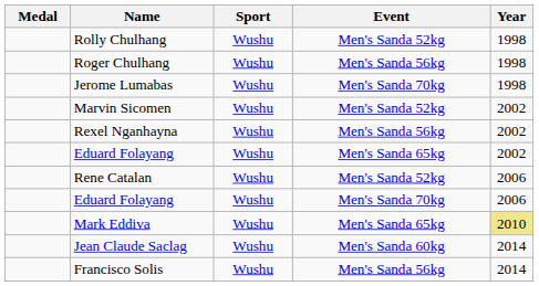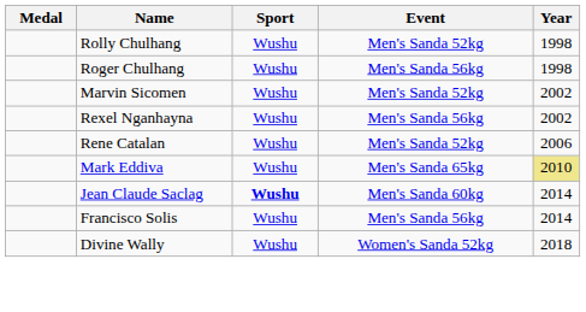- row: Jerome Lumabas | Wushu | Men's Sanda 70kg | 1998
- row: Eduard Folayang | Wushu | Men's Sanda 65kg | 2002
- row: Eduard Folayang | Wushu | Men's Sanda 70kg | 2006
Jean Claude Saclag | Sport: normal -> bold
+ row: Divine Wally | Wushu | Women's Sanda 52kg | 2018
